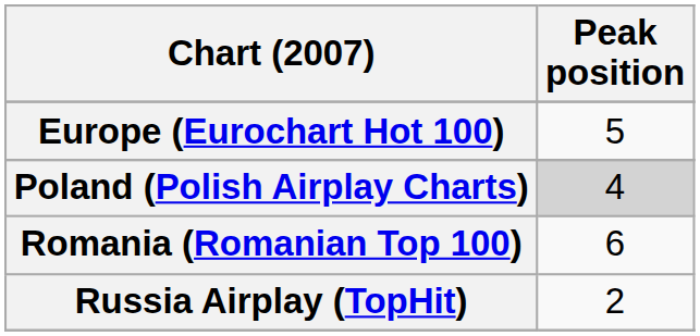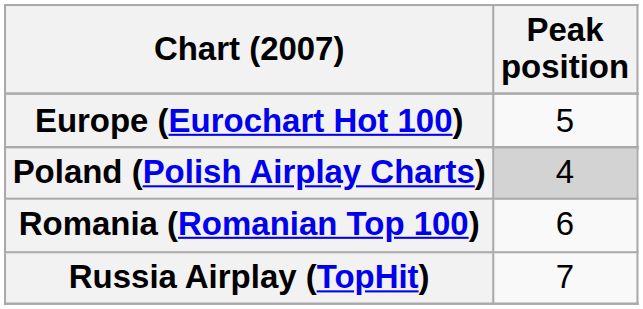Russia Airplay (TopHit) | Peak position: 2 -> 7
